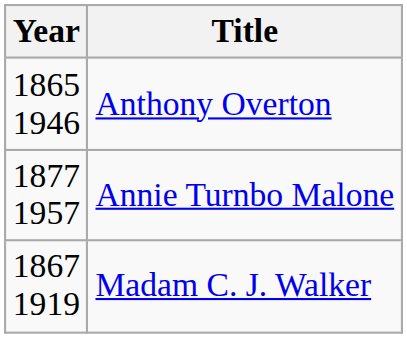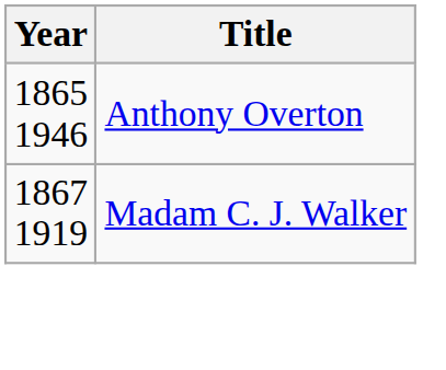- row: 1877 1957 | Annie Turnbo Malone
